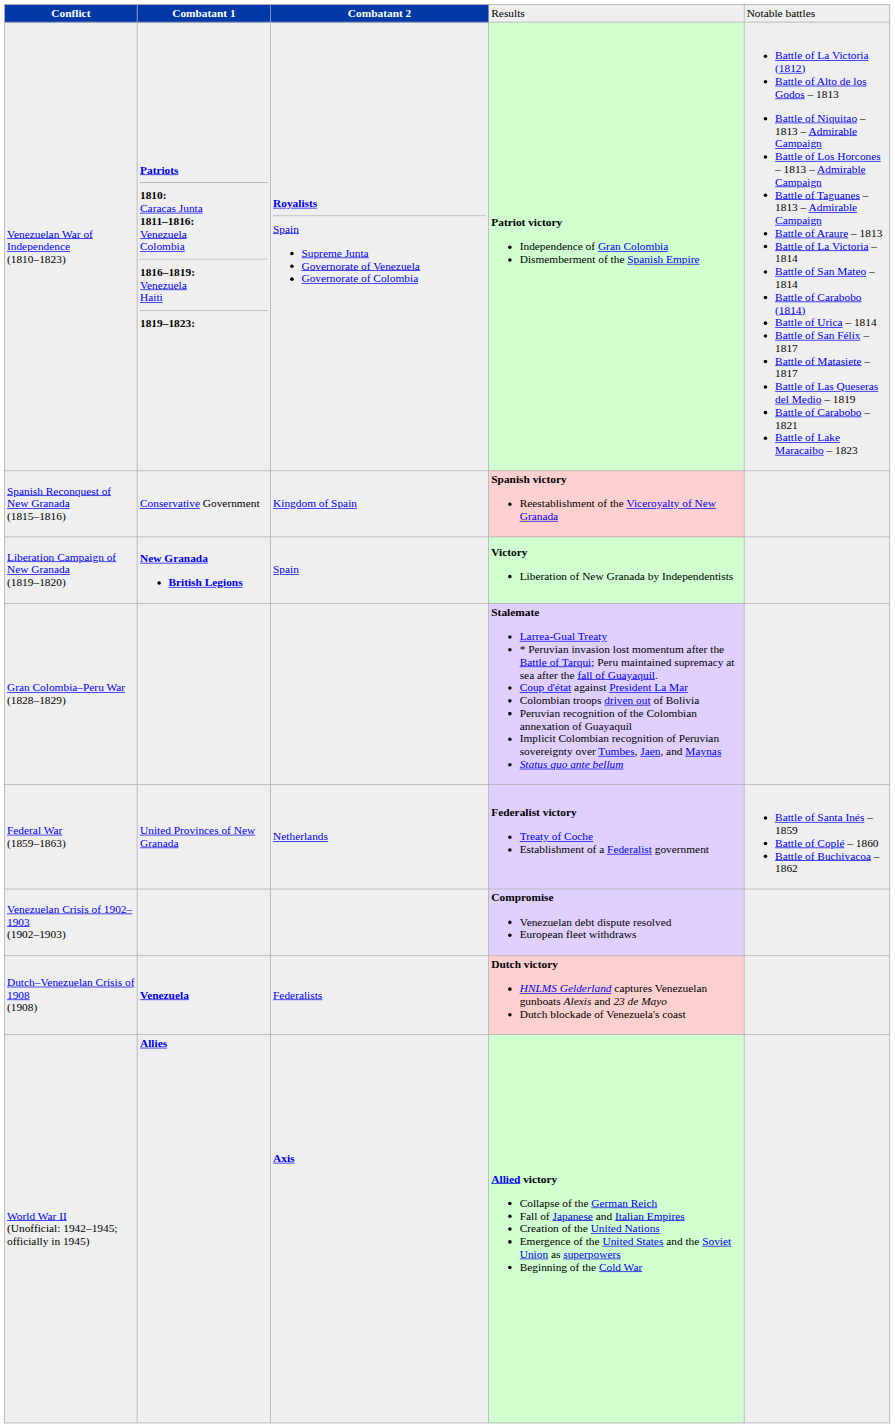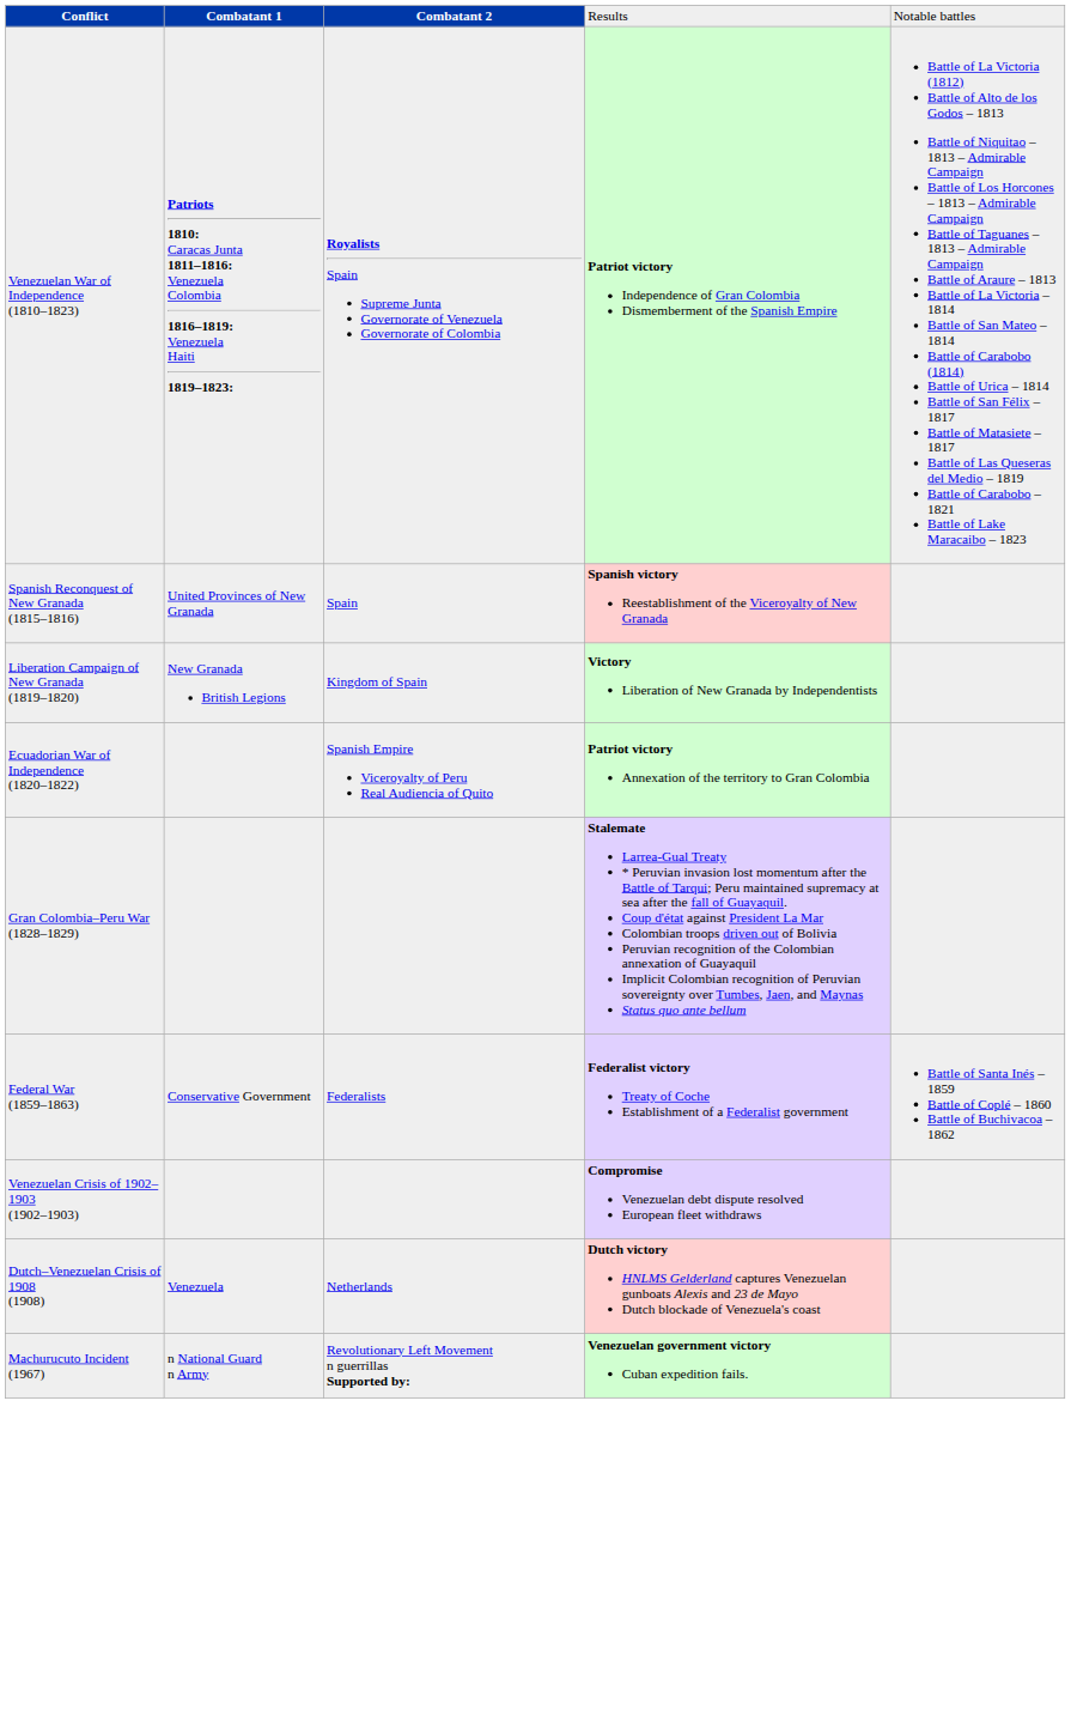Spanish Reconquest of New Granada (1815–1816) | column 2: Conservative Government -> United Provinces of New Granada
Spanish Reconquest of New Granada (1815–1816) | column 3: Kingdom of Spain -> Spain
Liberation Campaign of New Granada (1819–1820) | column 2: bold -> normal
Liberation Campaign of New Granada (1819–1820) | column 3: Spain -> Kingdom of Spain
+ row: Ecuadorian War of Independence (1820–1822) | Spanish Empire Viceroyalty of Peru Real Audiencia of Quito | Patriot victory Annexation of the territory to Gran Colombia
Federal War (1859–1863) | column 2: United Provinces of New Granada -> Conservative Government
Federal War (1859–1863) | column 3: Netherlands -> Federalists
Dutch–Venezuelan Crisis of 1908 (1908) | column 2: bold -> normal
Dutch–Venezuelan Crisis of 1908 (1908) | column 3: Federalists -> Netherlands
- row: World War II (Unofficial: 1942–1945; officially in 1945) | Allies | Axis | Allied victory Collapse of the German Reich Fall of Japanese and Italian Empires Creation of the United Nations Emergence of the United States and the Soviet Union as superpowers Beginning of the Cold War
+ row: Machurucuto Incident (1967) | n National Guard n Army | Revolutionary Left Movement n guerrillas Supported by: | Venezuelan government victory Cuban expedition fails.
